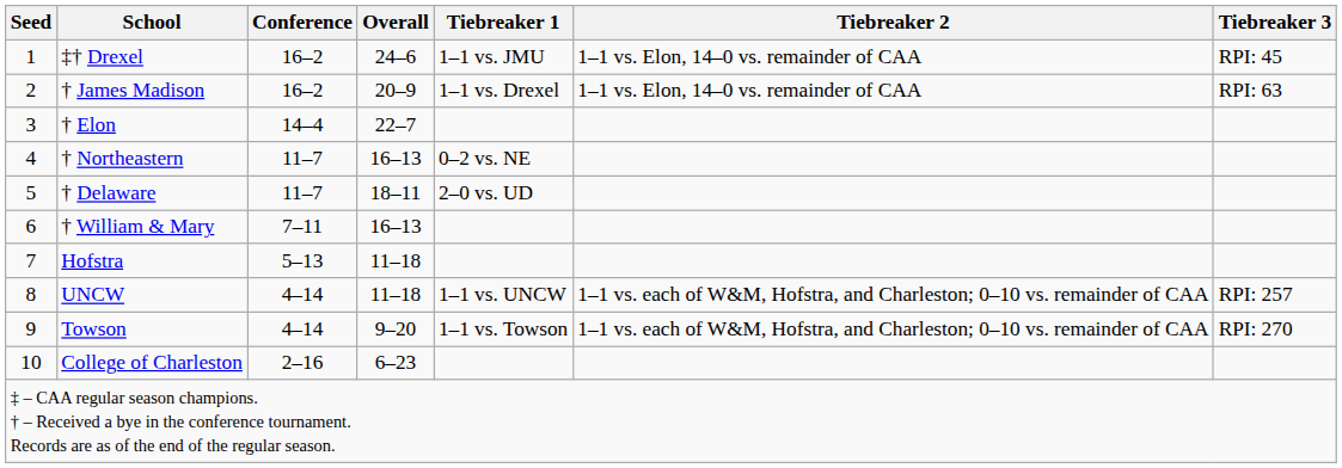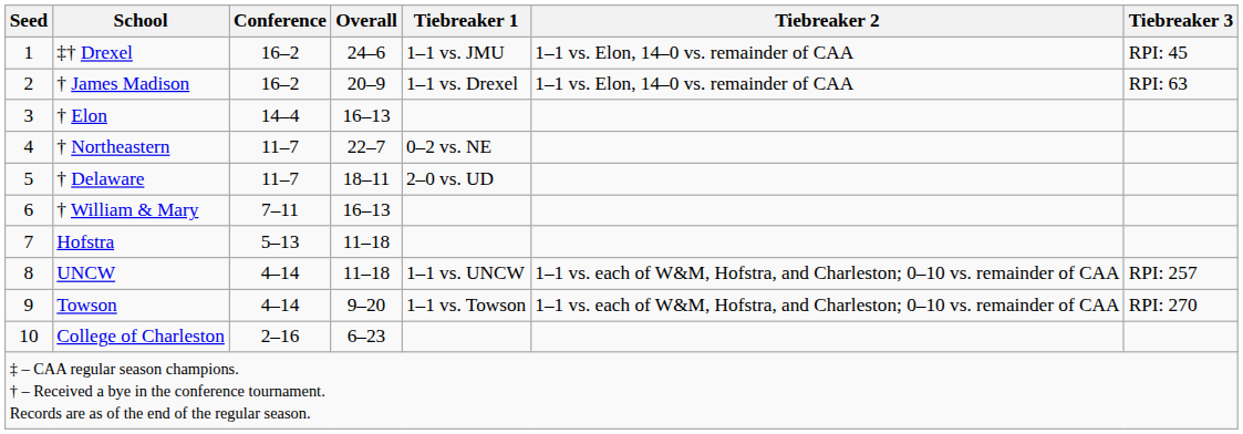† Elon | Overall: 22–7 -> 16–13
† Northeastern | Overall: 16–13 -> 22–7
